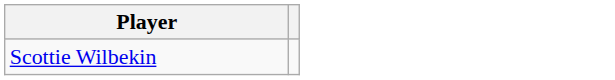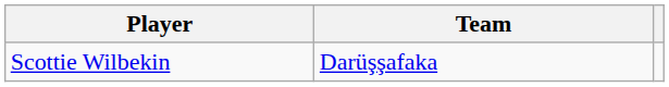+ column: Team | Darüşşafaka
